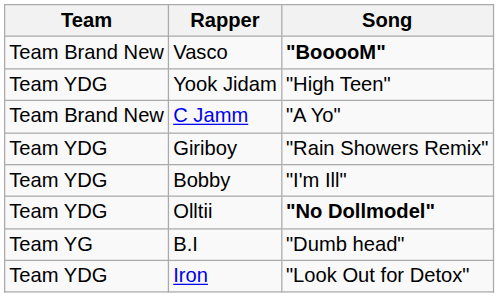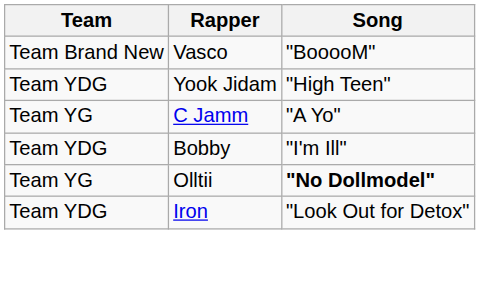Vasco | Song: bold -> normal
C Jamm | Team: Team Brand New -> Team YG
- row: Team YDG | Giriboy | "Rain Showers Remix"
Olltii | Team: Team YDG -> Team YG
- row: Team YG | B.I | "Dumb head"
